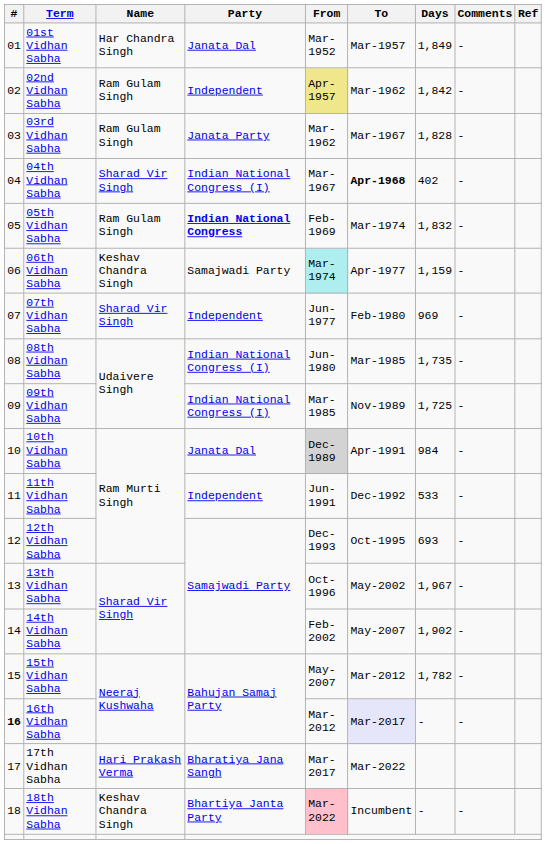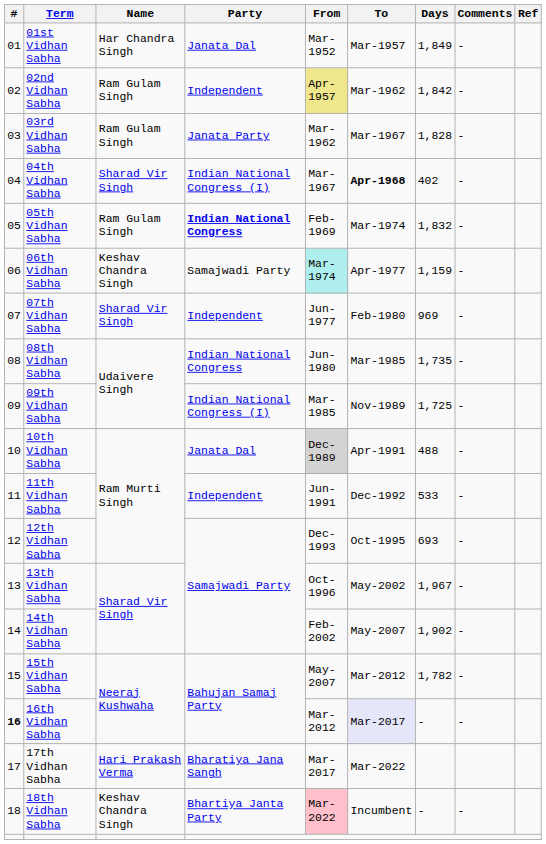08th Vidhan Sabha | Party: Indian National Congress (I) -> Indian National Congress
10th Vidhan Sabha | Days: 984 -> 488
